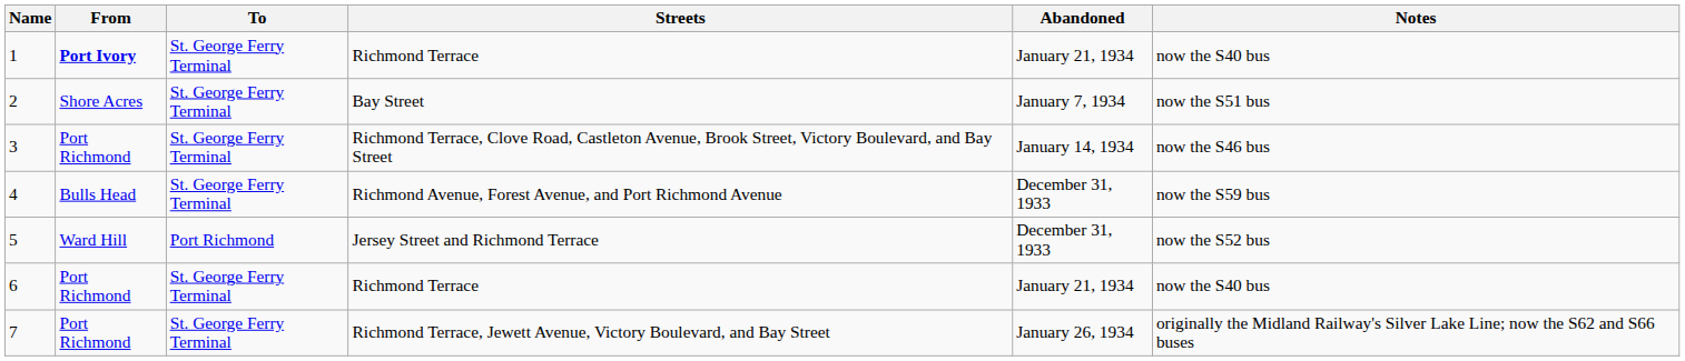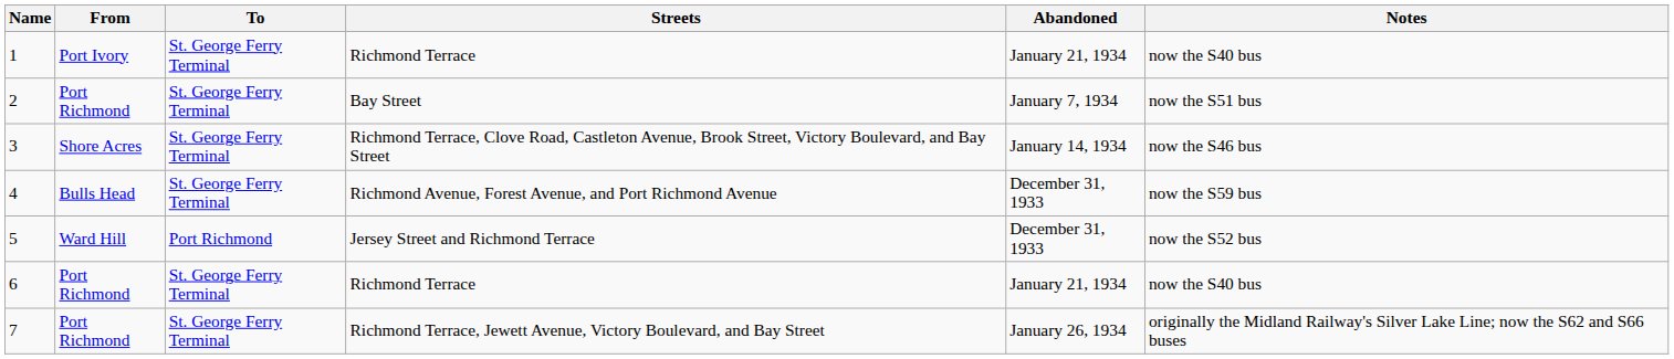1 | From: bold -> normal
2 | From: Shore Acres -> Port Richmond
3 | From: Port Richmond -> Shore Acres
